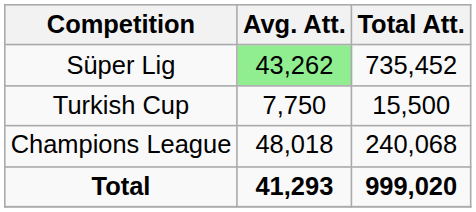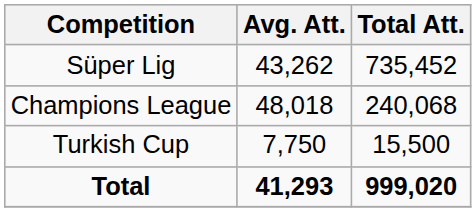Süper Lig | Avg. Att.: lightgreen background -> no background
rows swapped: Turkish Cup <-> Champions League
